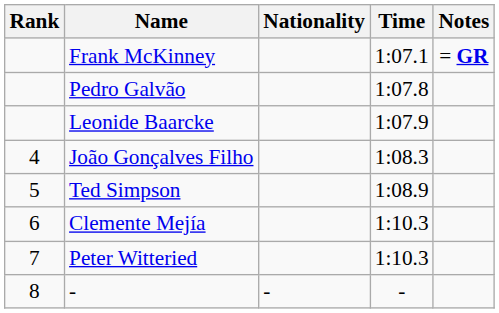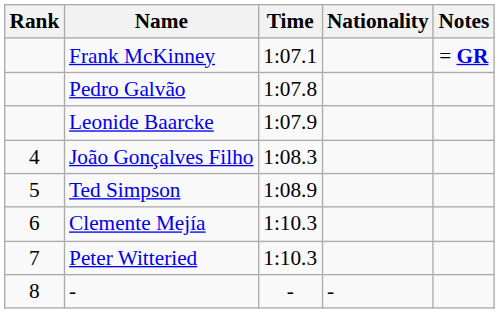columns swapped: Nationality <-> Time
